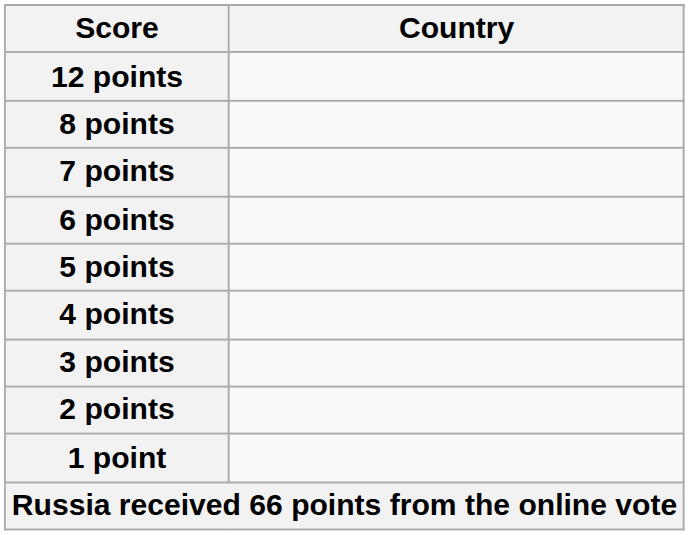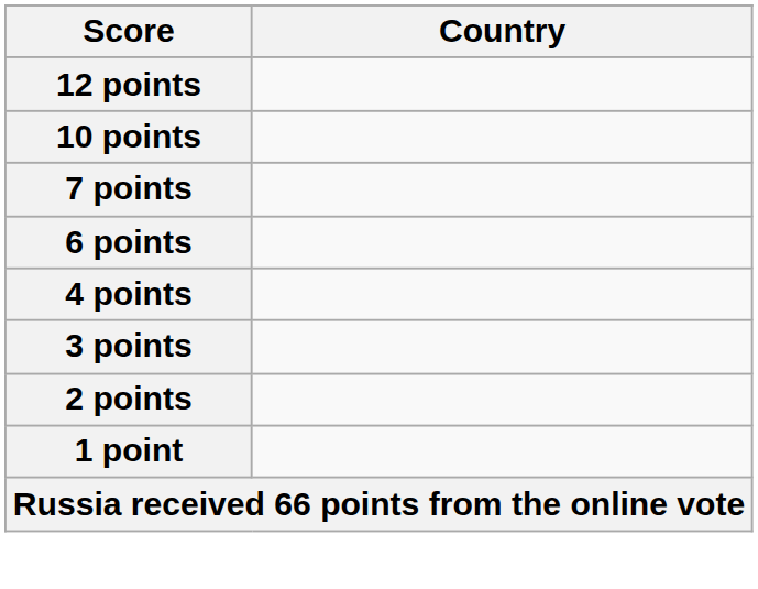+ row: 10 points
- row: 8 points
- row: 5 points
